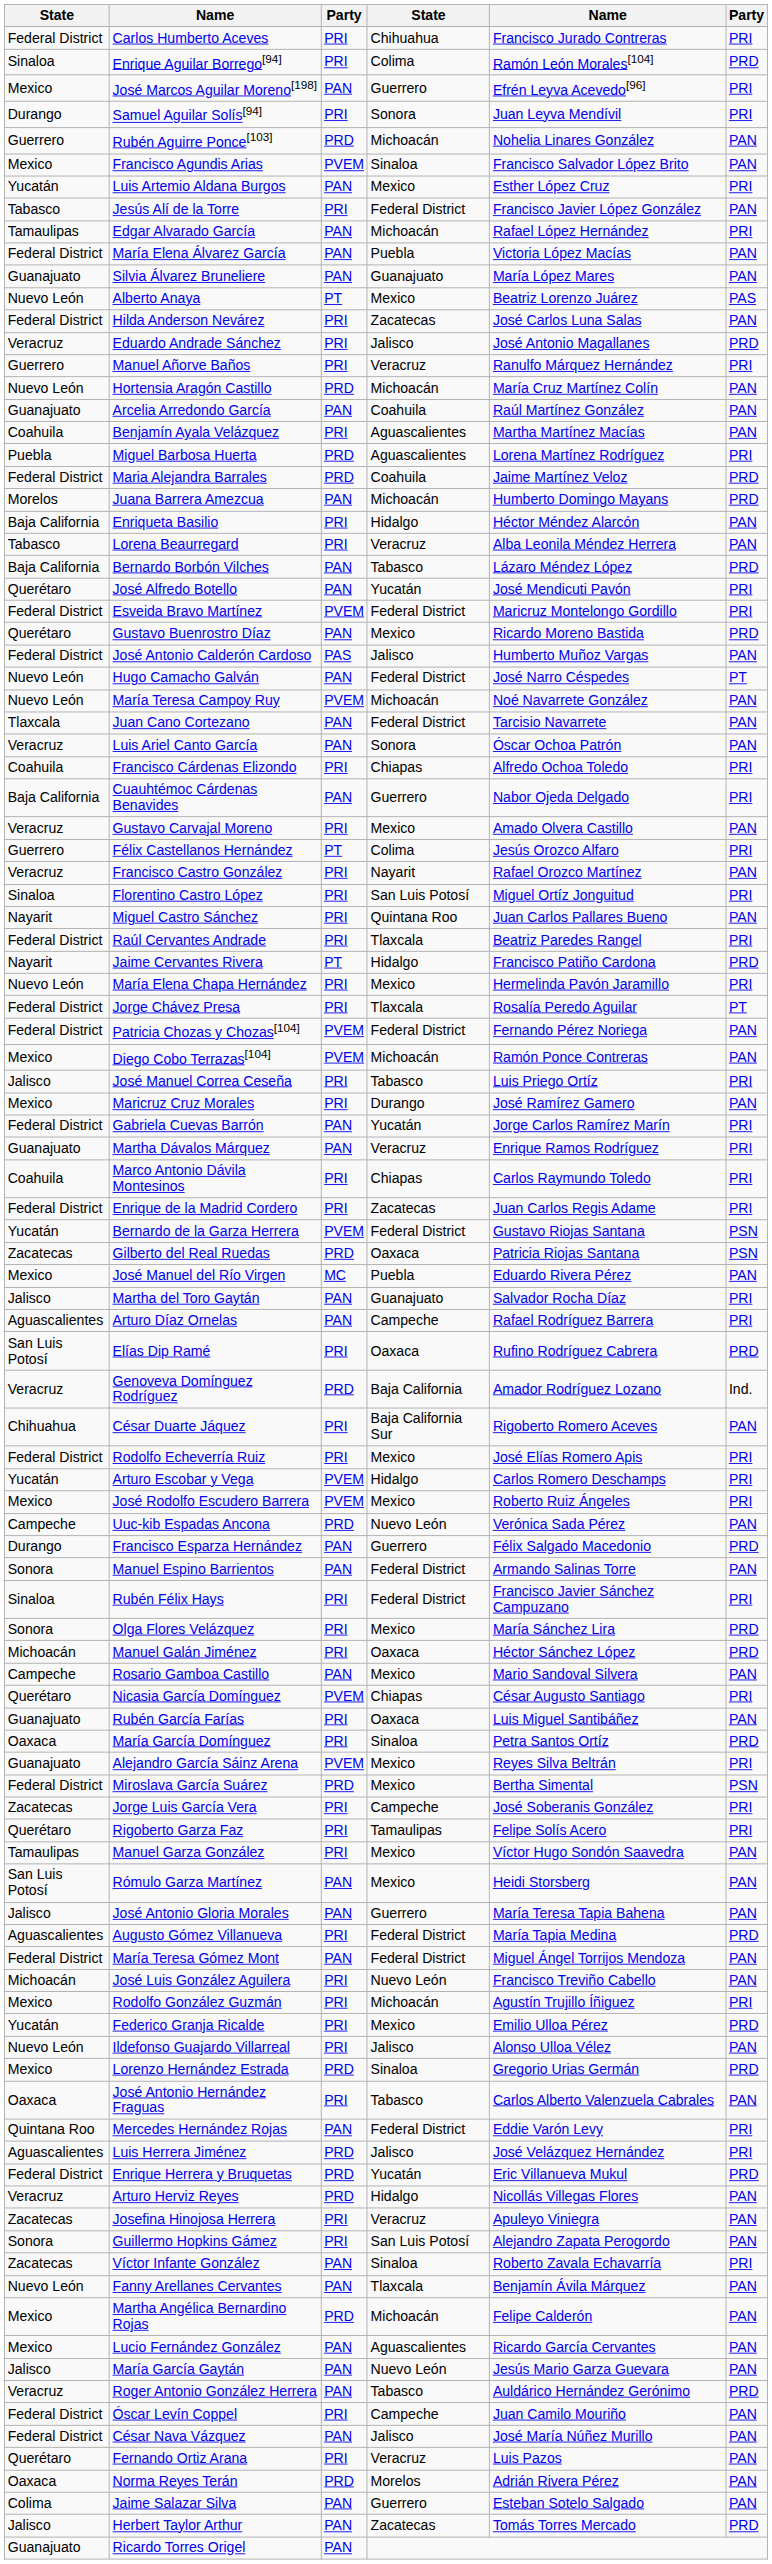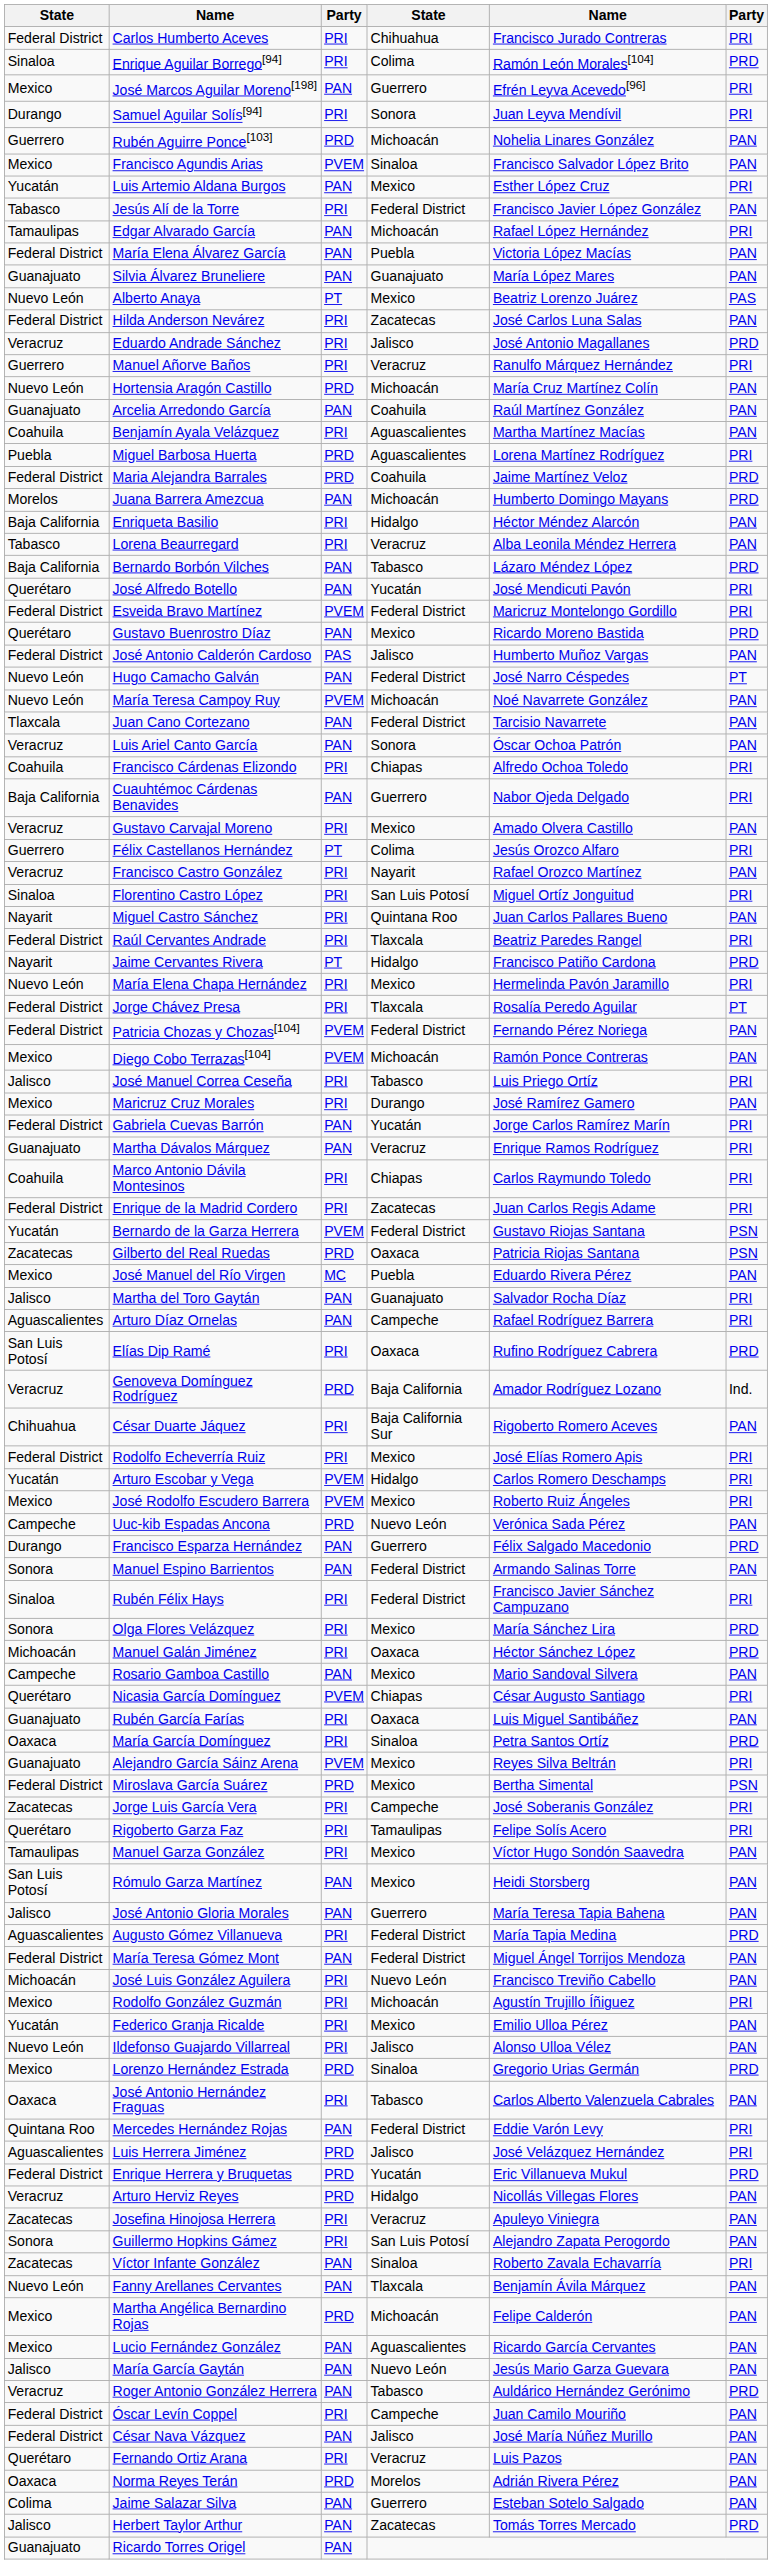Federico Granja Ricalde | column 6: PRD -> PAN
